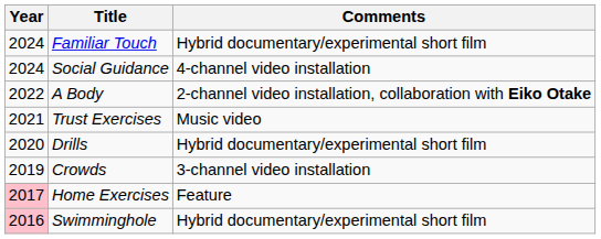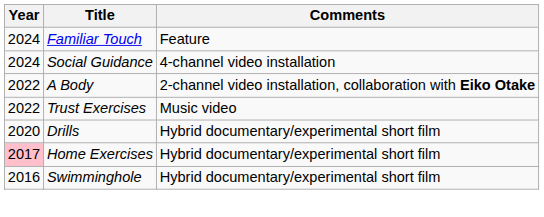Familiar Touch | Comments: Hybrid documentary/experimental short film -> Feature
Trust Exercises | Year: 2021 -> 2022
- row: 2019 | Crowds | 3-channel video installation
Home Exercises | Comments: Feature -> Hybrid documentary/experimental short film
Swimminghole | Year: pink background -> no background
